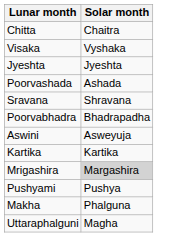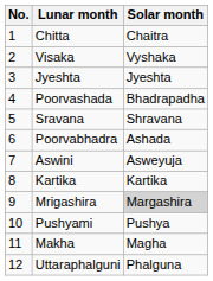+ column: No. | 1 | 2 | 3 | 4 | 5 | 6 | 7 | 8 | 9 | 10 | 11 | 12
Poorvashada | Solar month: Ashada -> Bhadrapadha
Poorvabhadra | Solar month: Bhadrapadha -> Ashada
Makha | Solar month: Phalguna -> Magha
Uttaraphalguni | Solar month: Magha -> Phalguna
